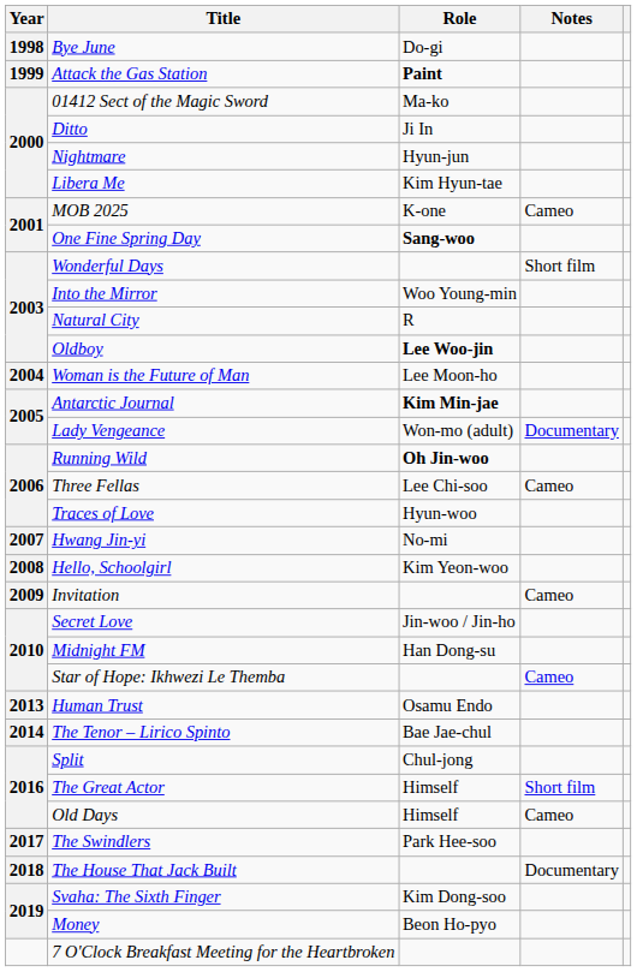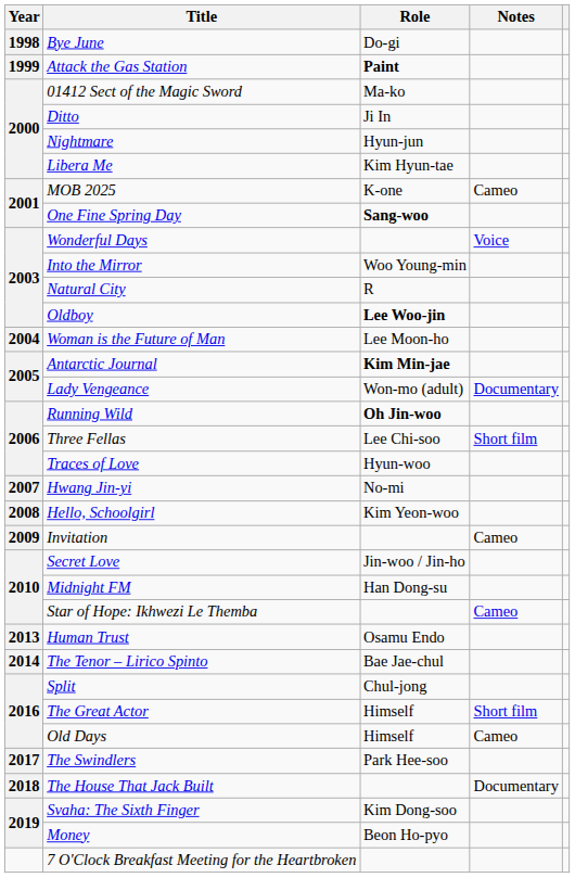Wonderful Days | Notes: Short film -> Voice
Three Fellas | Notes: Cameo -> Short film
